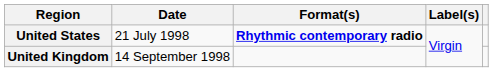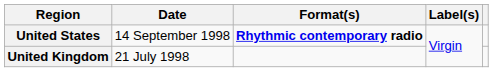United States | Date: 21 July 1998 -> 14 September 1998
United Kingdom | Date: 14 September 1998 -> 21 July 1998
